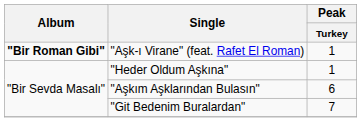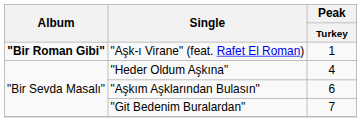"Heder Oldum Aşkına" | Peak / Turkey: 1 -> 4
